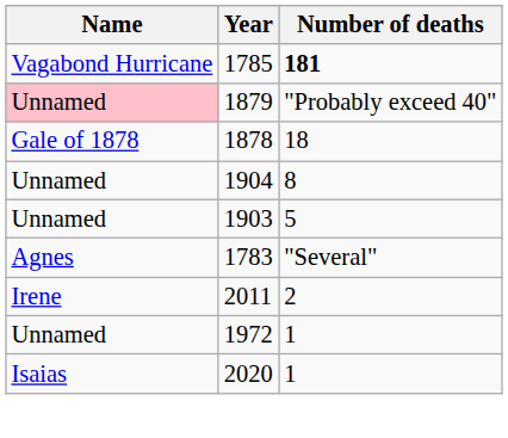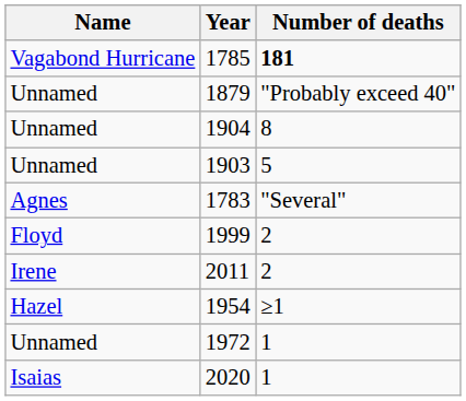1879 | Name: pink background -> no background
- row: Gale of 1878 | 1878 | 18
+ row: Floyd | 1999 | 2
+ row: Hazel | 1954 | ≥1
